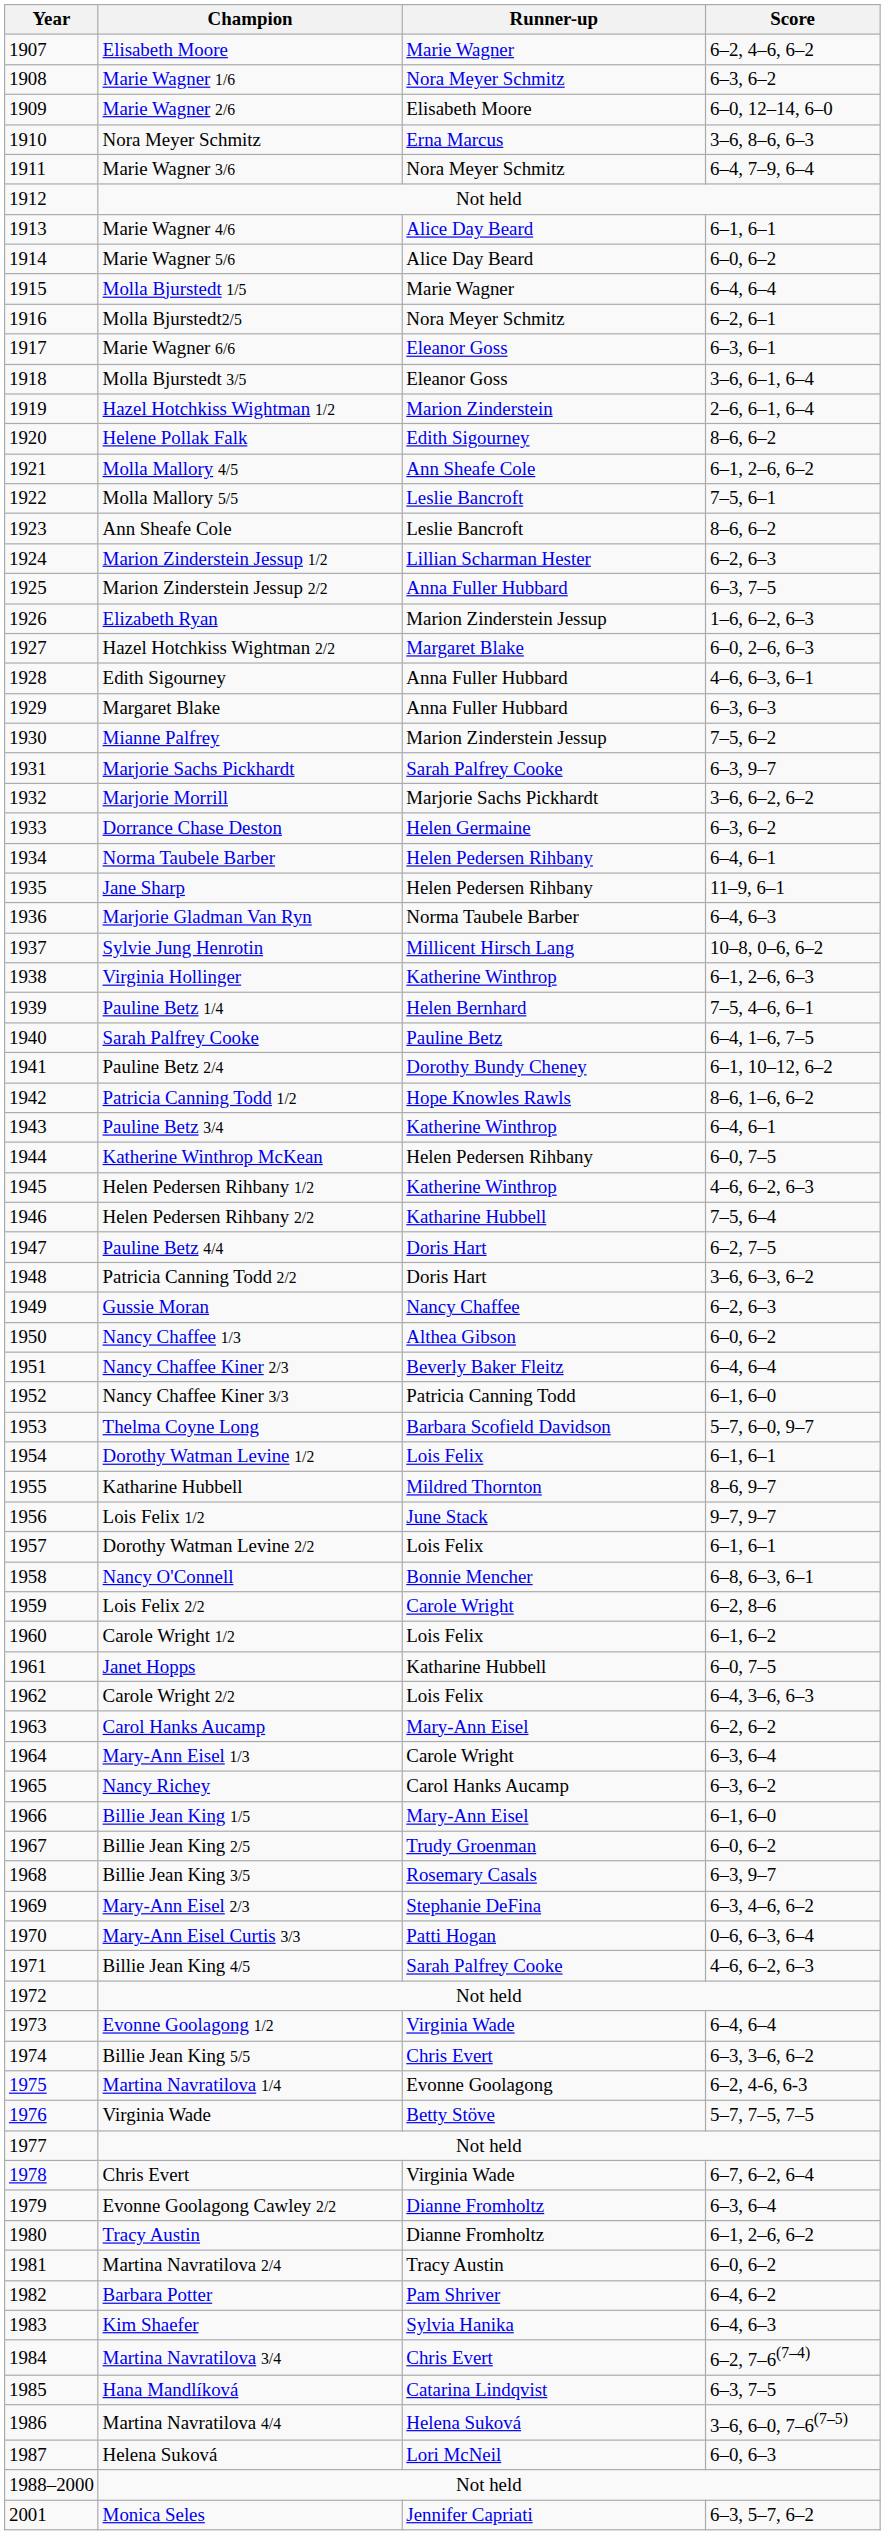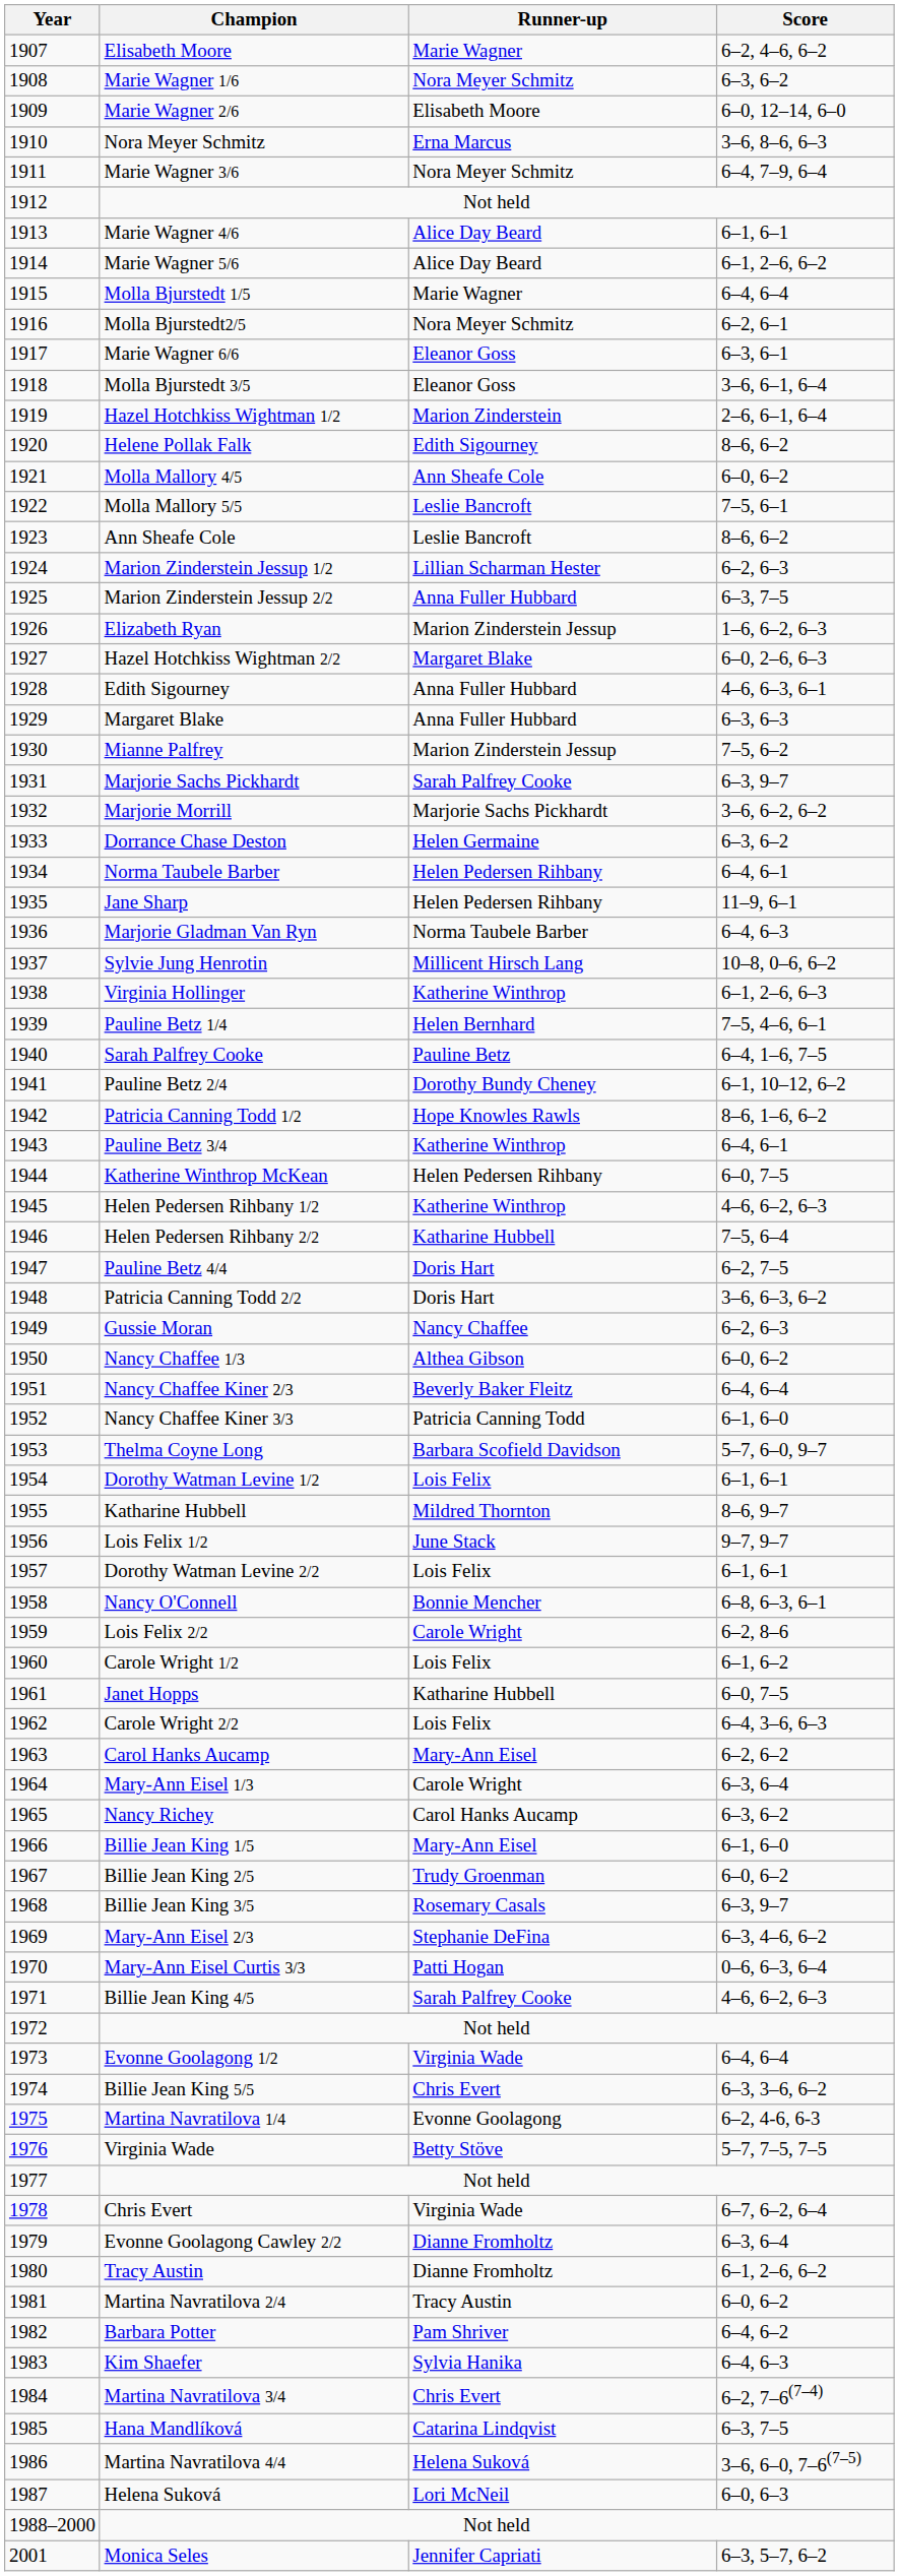Marie Wagner 5/6 | Score: 6–0, 6–2 -> 6–1, 2–6, 6–2
Molla Mallory 4/5 | Score: 6–1, 2–6, 6–2 -> 6–0, 6–2
